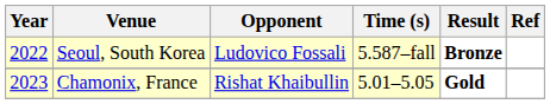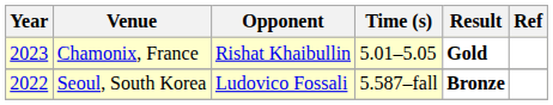rows swapped: Seoul, South Korea <-> Chamonix, France
